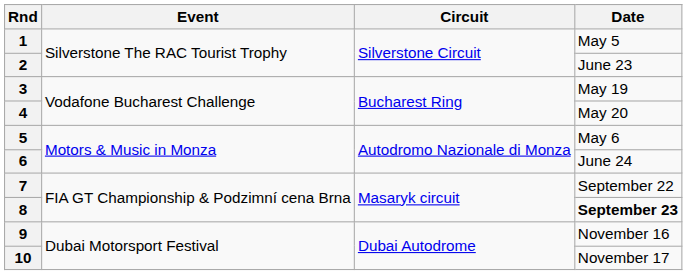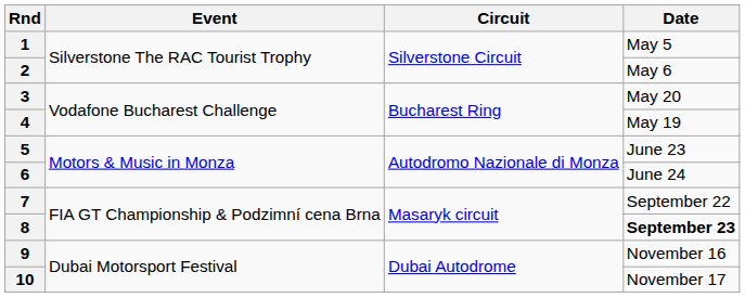2 | Date: June 23 -> May 6
3 | Date: May 19 -> May 20
4 | Date: May 20 -> May 19
5 | Date: May 6 -> June 23
